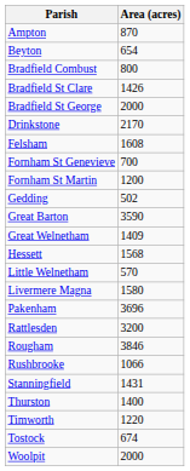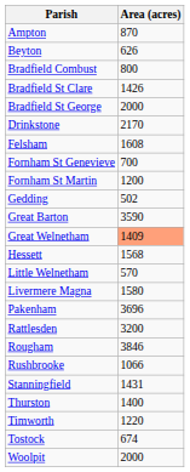Beyton | Area (acres): 654 -> 626
Great Welnetham | Area (acres): no background -> lightsalmon background
